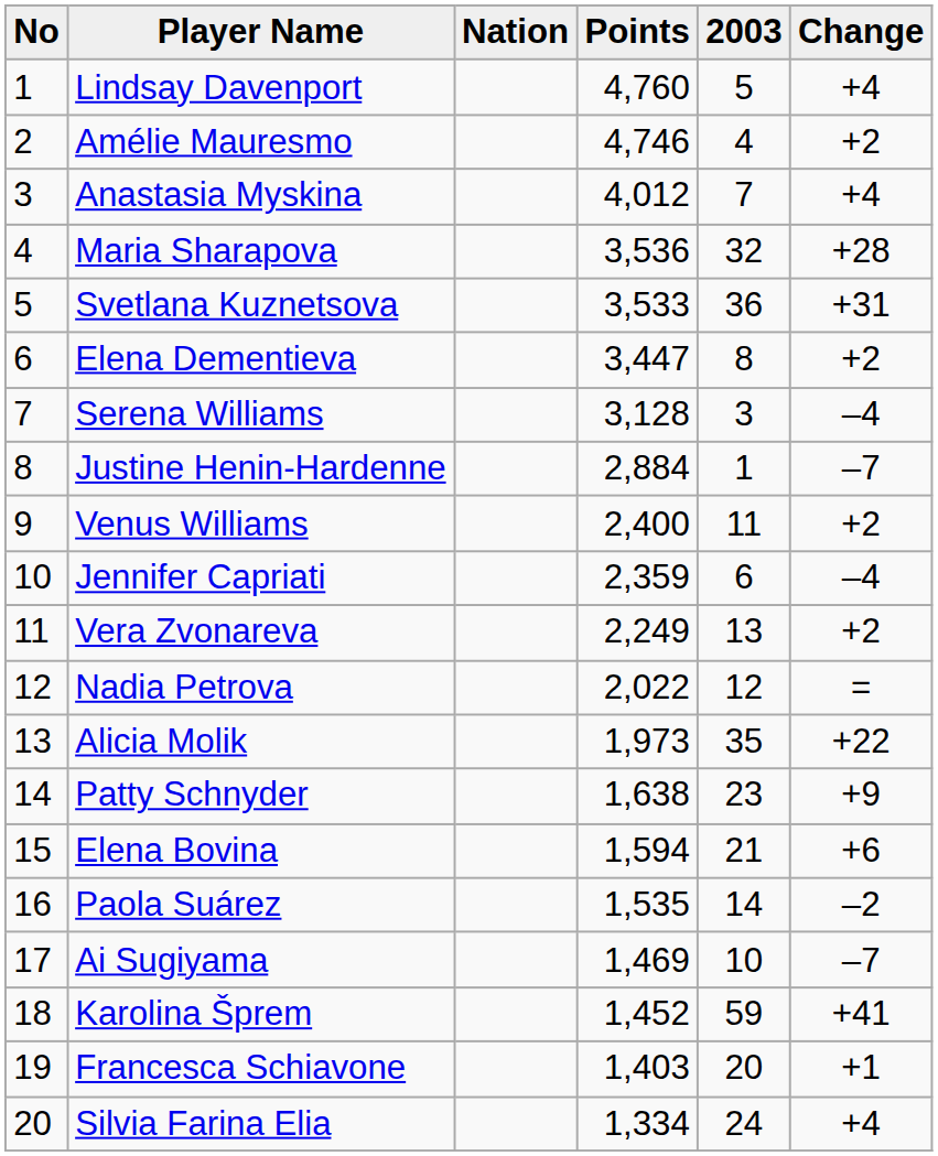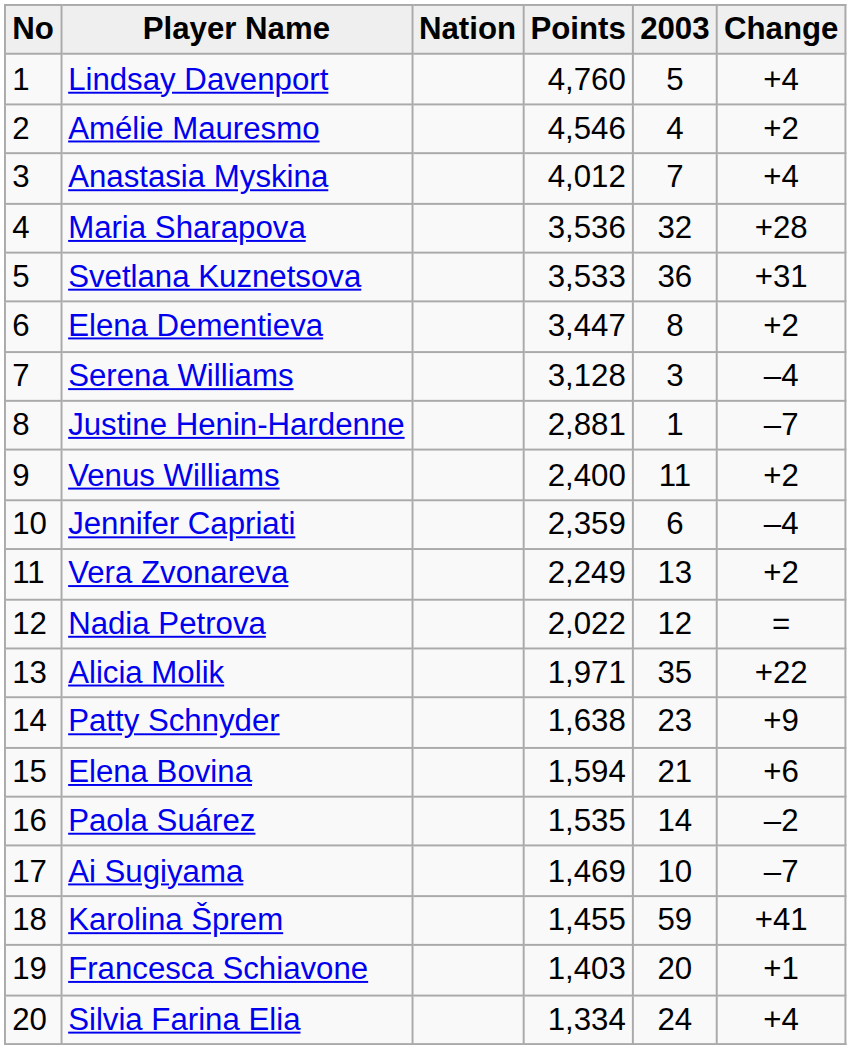Amélie Mauresmo | Points: 4,746 -> 4,546
Justine Henin-Hardenne | Points: 2,884 -> 2,881
Alicia Molik | Points: 1,973 -> 1,971
Karolina Šprem | Points: 1,452 -> 1,455
